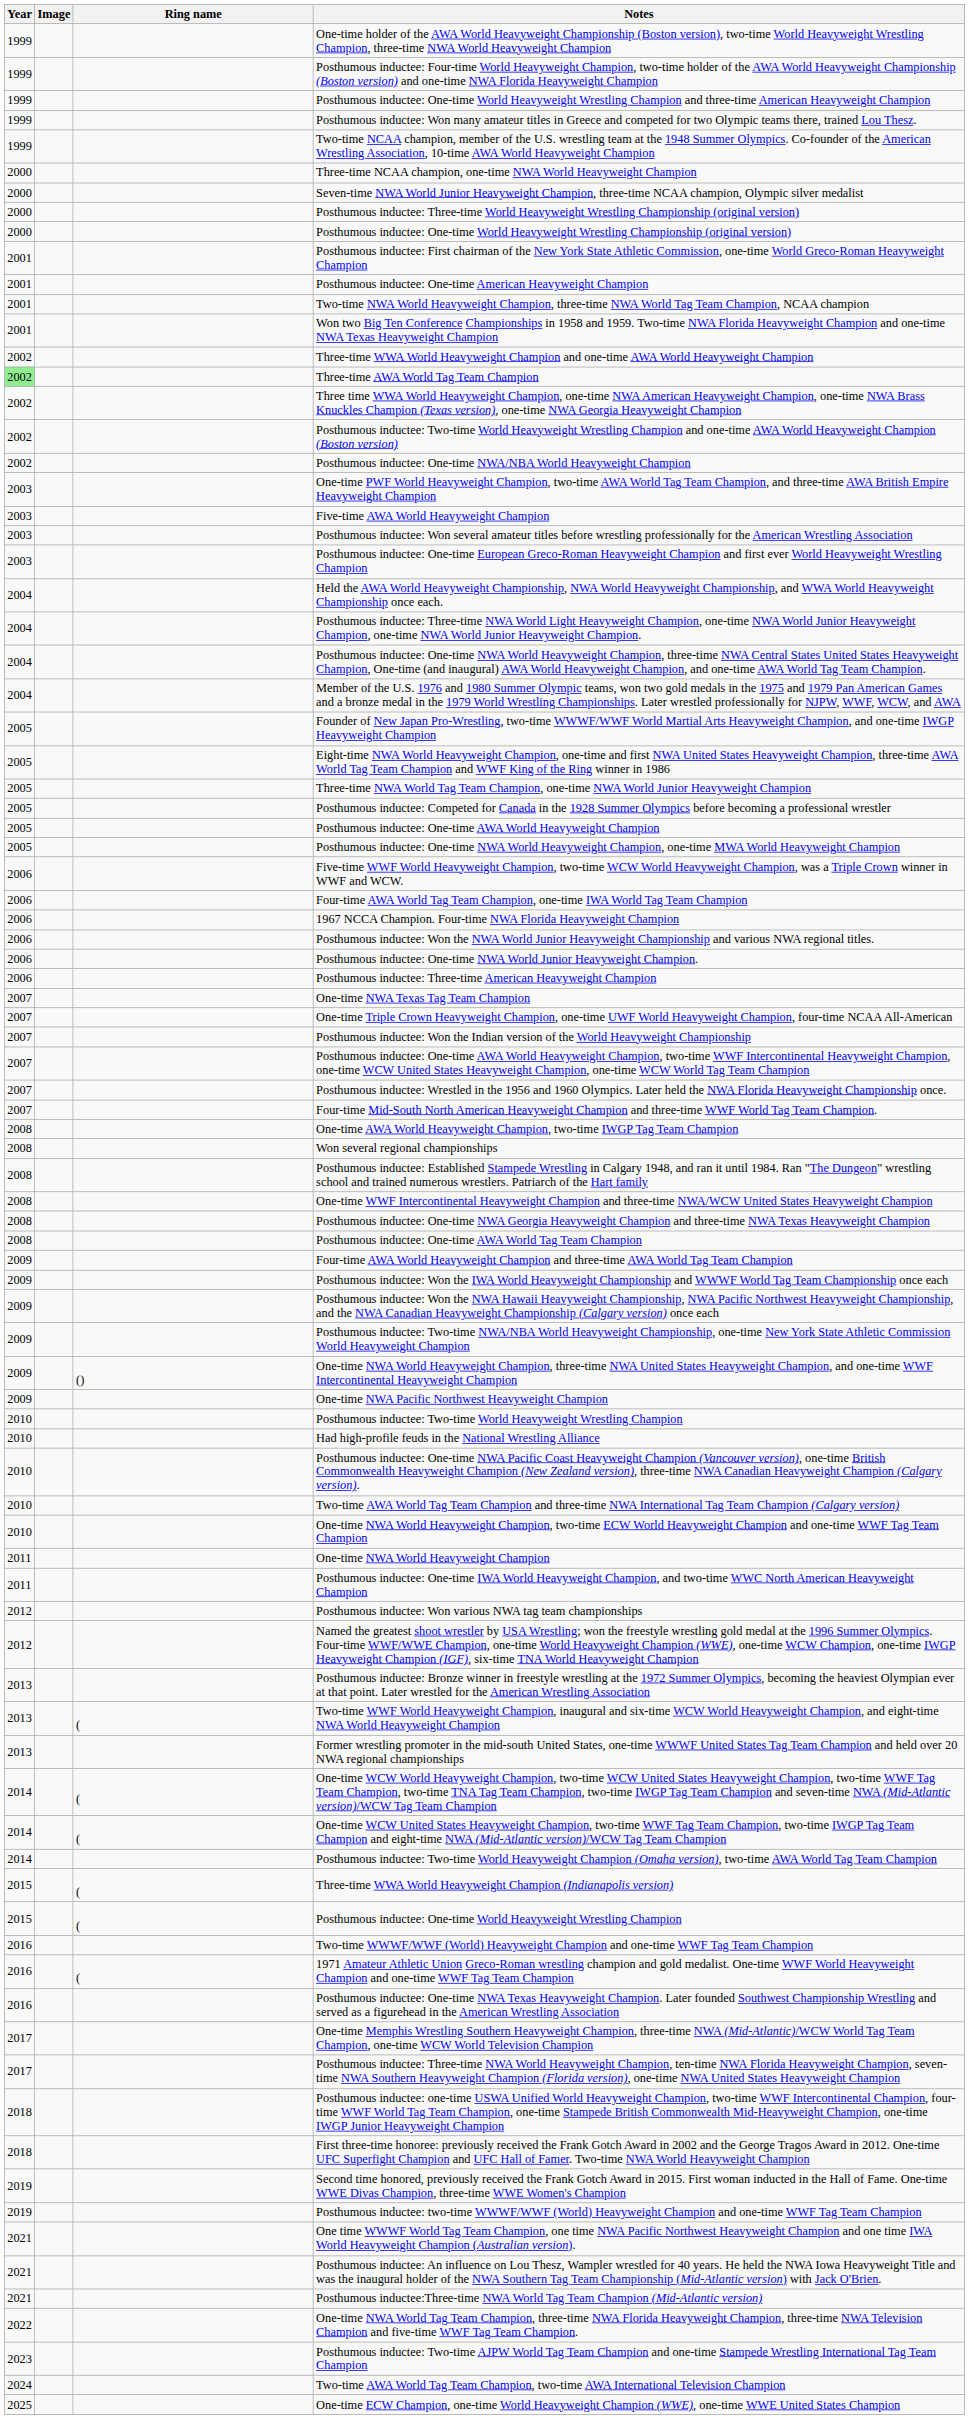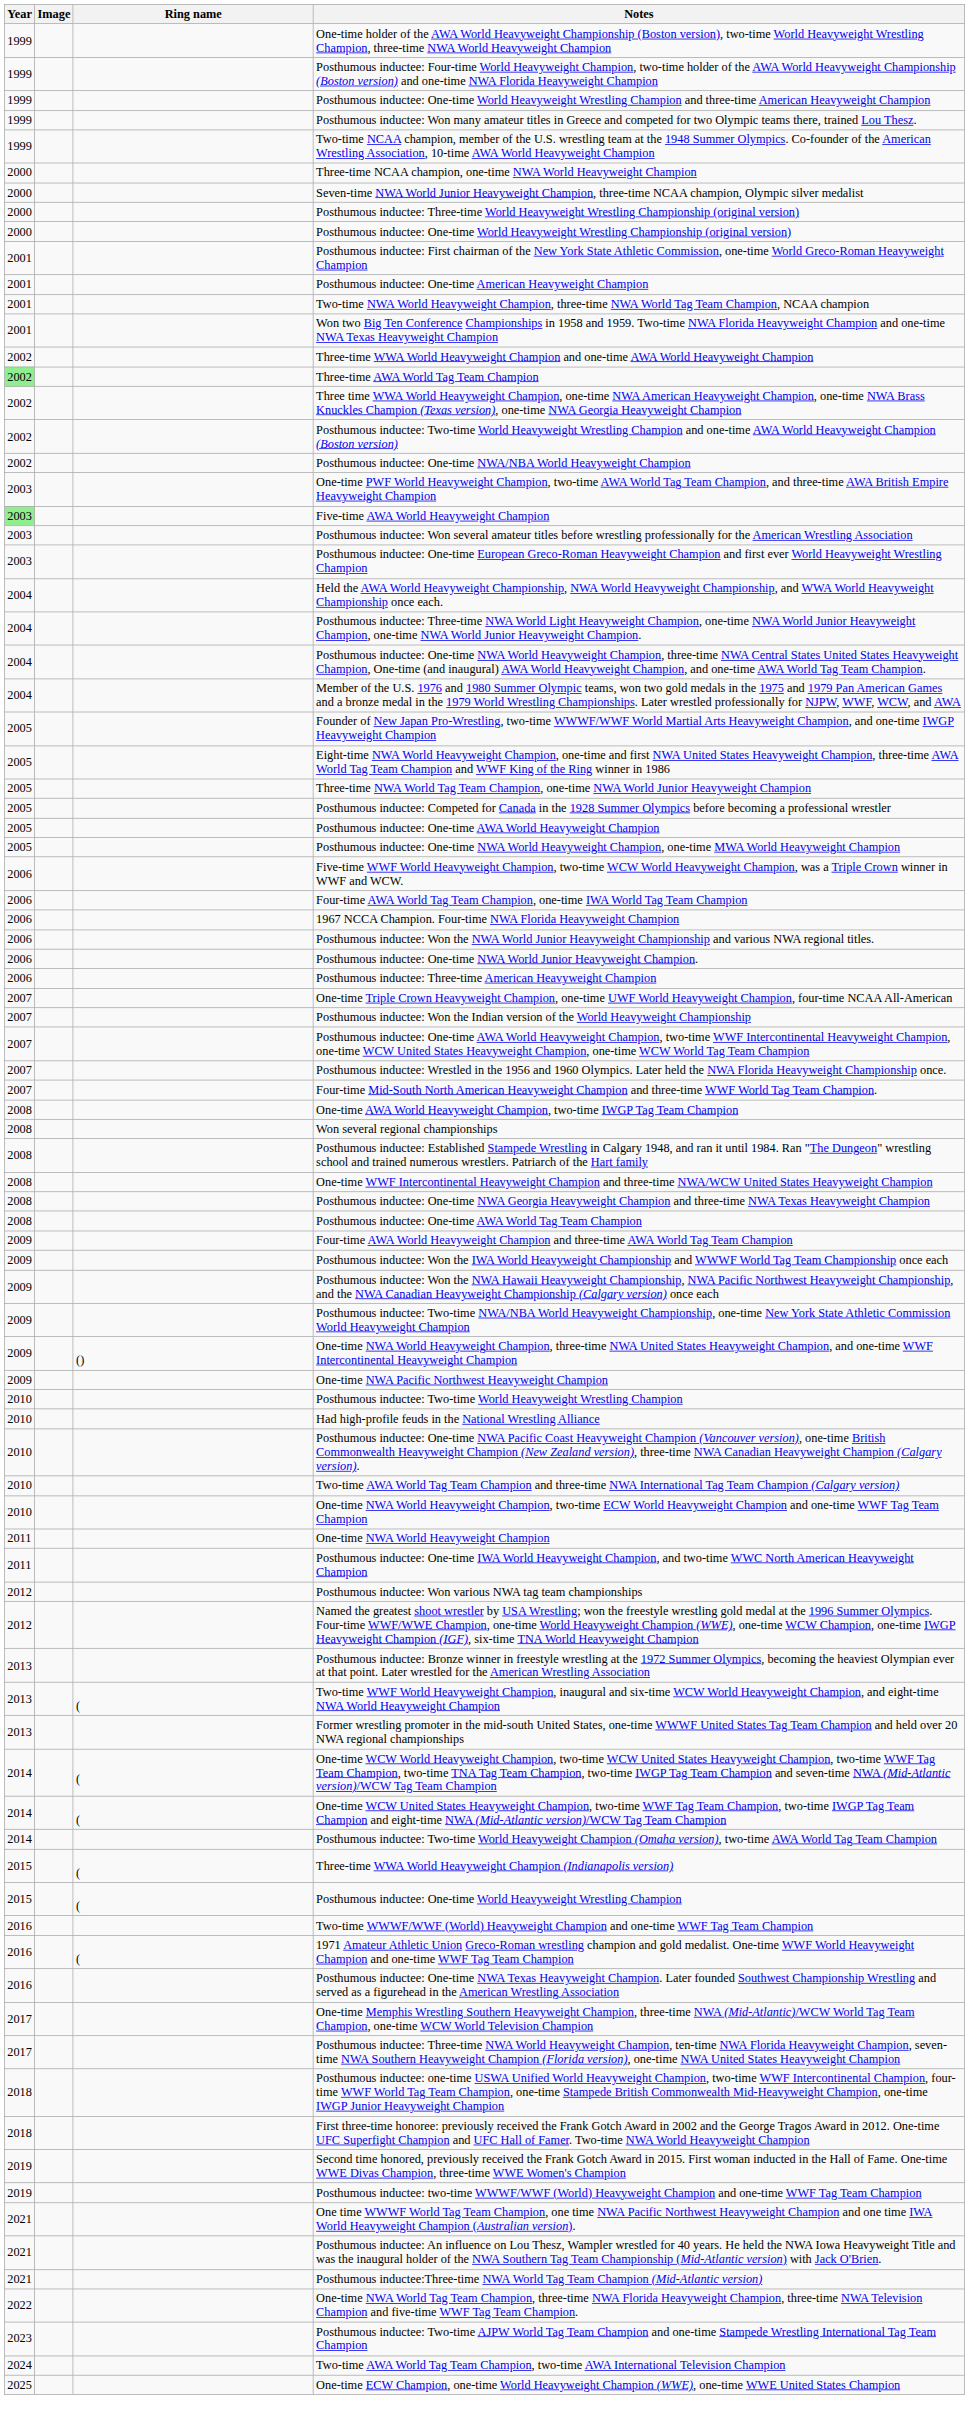Five-time AWA World Heavyweight Champion | Year: no background -> lightgreen background
- row: 2007 | One-time NWA Texas Tag Team Champion
